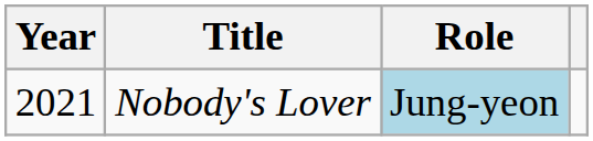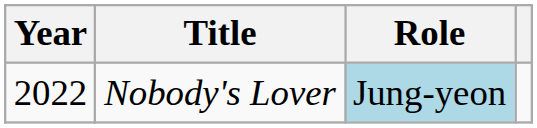Nobody's Lover | Year: 2021 -> 2022
